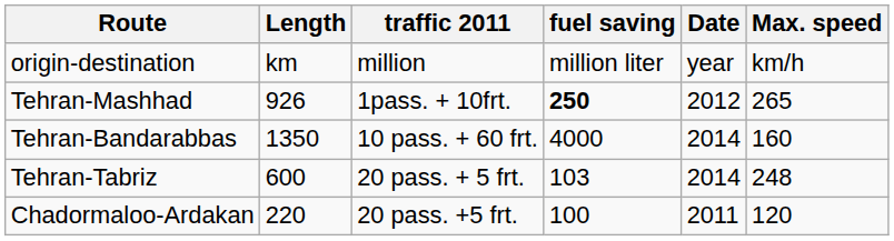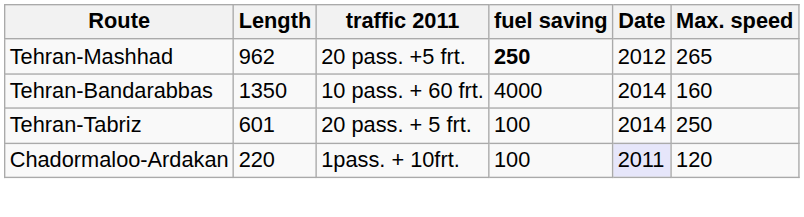- row: origin-destination | km | million | million liter | year | km/h
Tehran-Mashhad | Length: 926 -> 962
Tehran-Mashhad | traffic 2011: 1pass. + 10frt. -> 20 pass. +5 frt.
Tehran-Tabriz | Length: 600 -> 601
Tehran-Tabriz | fuel saving: 103 -> 100
Tehran-Tabriz | Max. speed: 248 -> 250
Chadormaloo-Ardakan | traffic 2011: 20 pass. +5 frt. -> 1pass. + 10frt.
Chadormaloo-Ardakan | Date: no background -> lavender background
